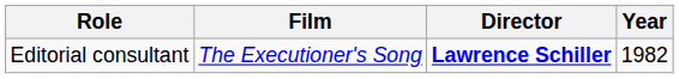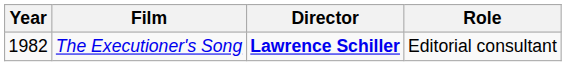columns swapped: Year <-> Role
